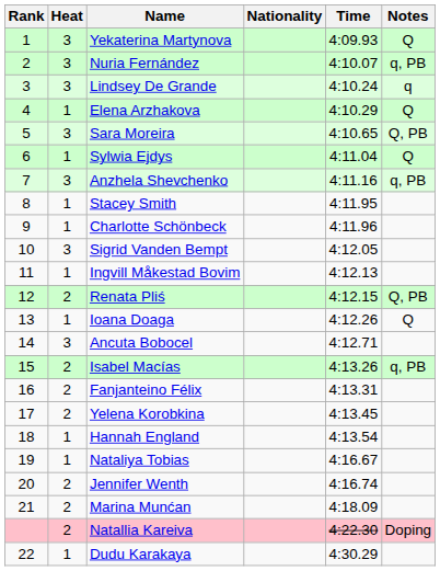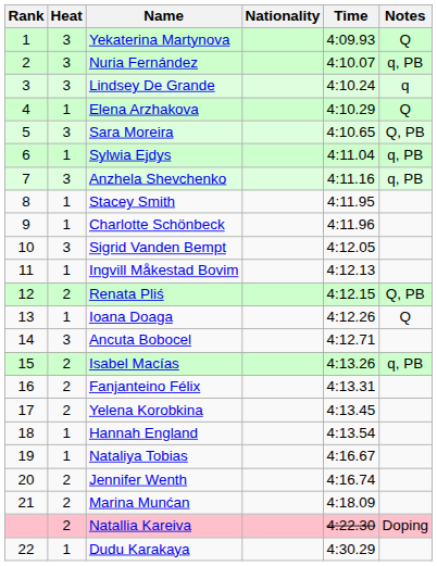Sylwia Ejdys | Notes: Q -> q, PB
